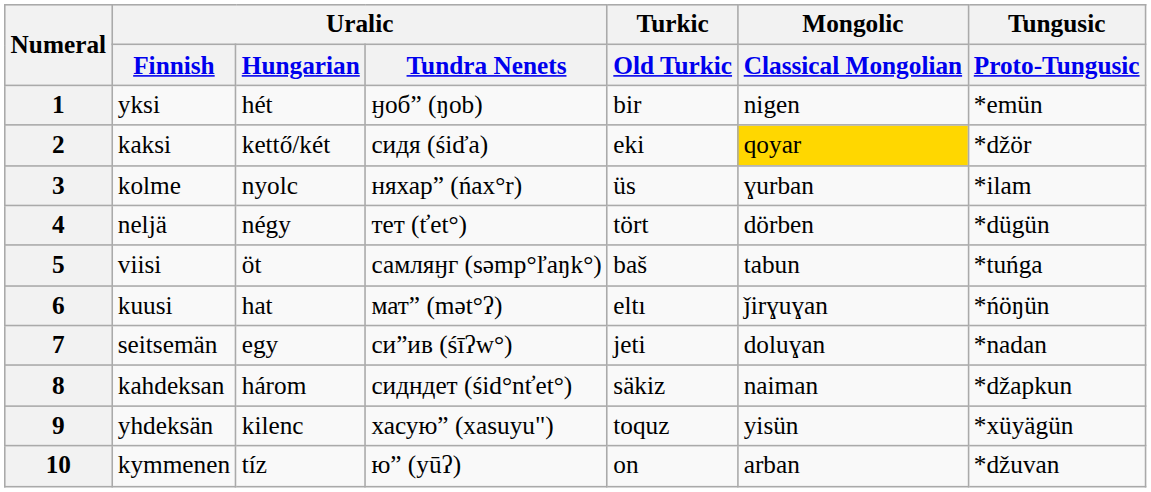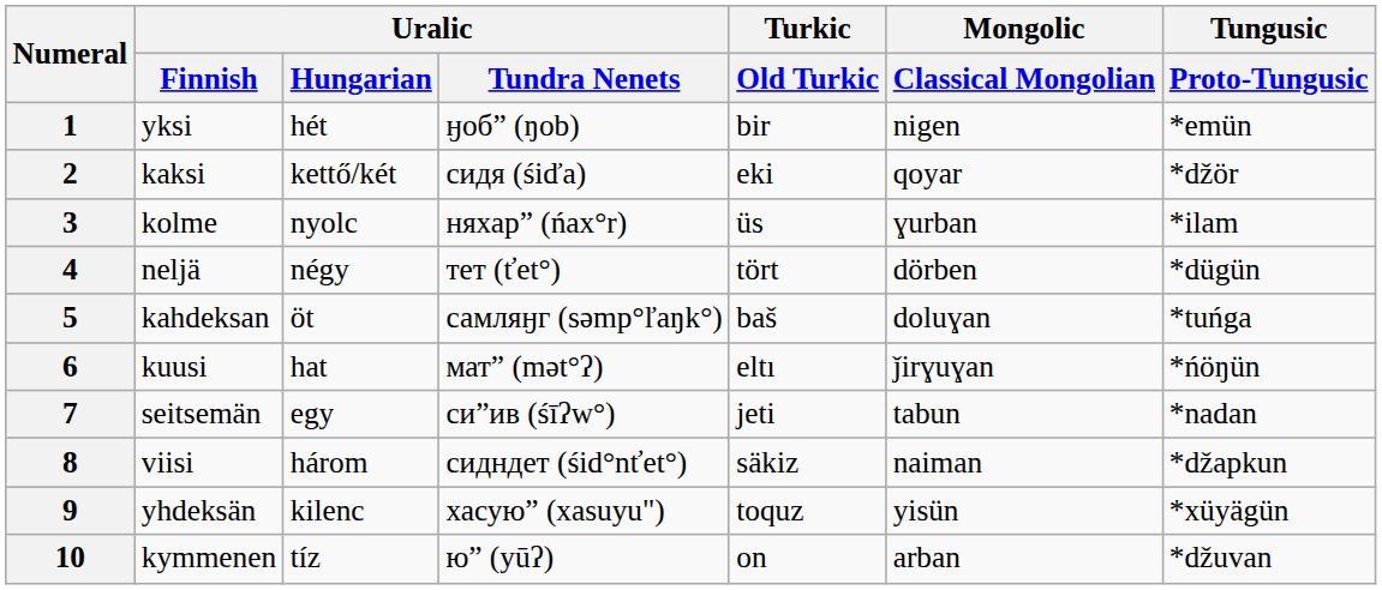2 | Mongolic / Classical Mongolian: gold background -> no background
5 | Uralic / Finnish: viisi -> kahdeksan
5 | Mongolic / Classical Mongolian: tabun -> doluɣan
7 | Mongolic / Classical Mongolian: doluɣan -> tabun
8 | Uralic / Finnish: kahdeksan -> viisi
